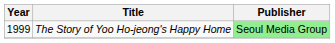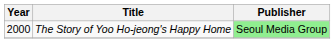The Story of Yoo Ho-jeong's Happy Home | Year: 1999 -> 2000
